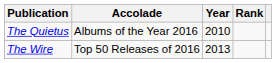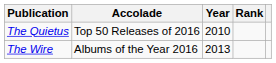The Quietus | Accolade: Albums of the Year 2016 -> Top 50 Releases of 2016
The Wire | Accolade: Top 50 Releases of 2016 -> Albums of the Year 2016
